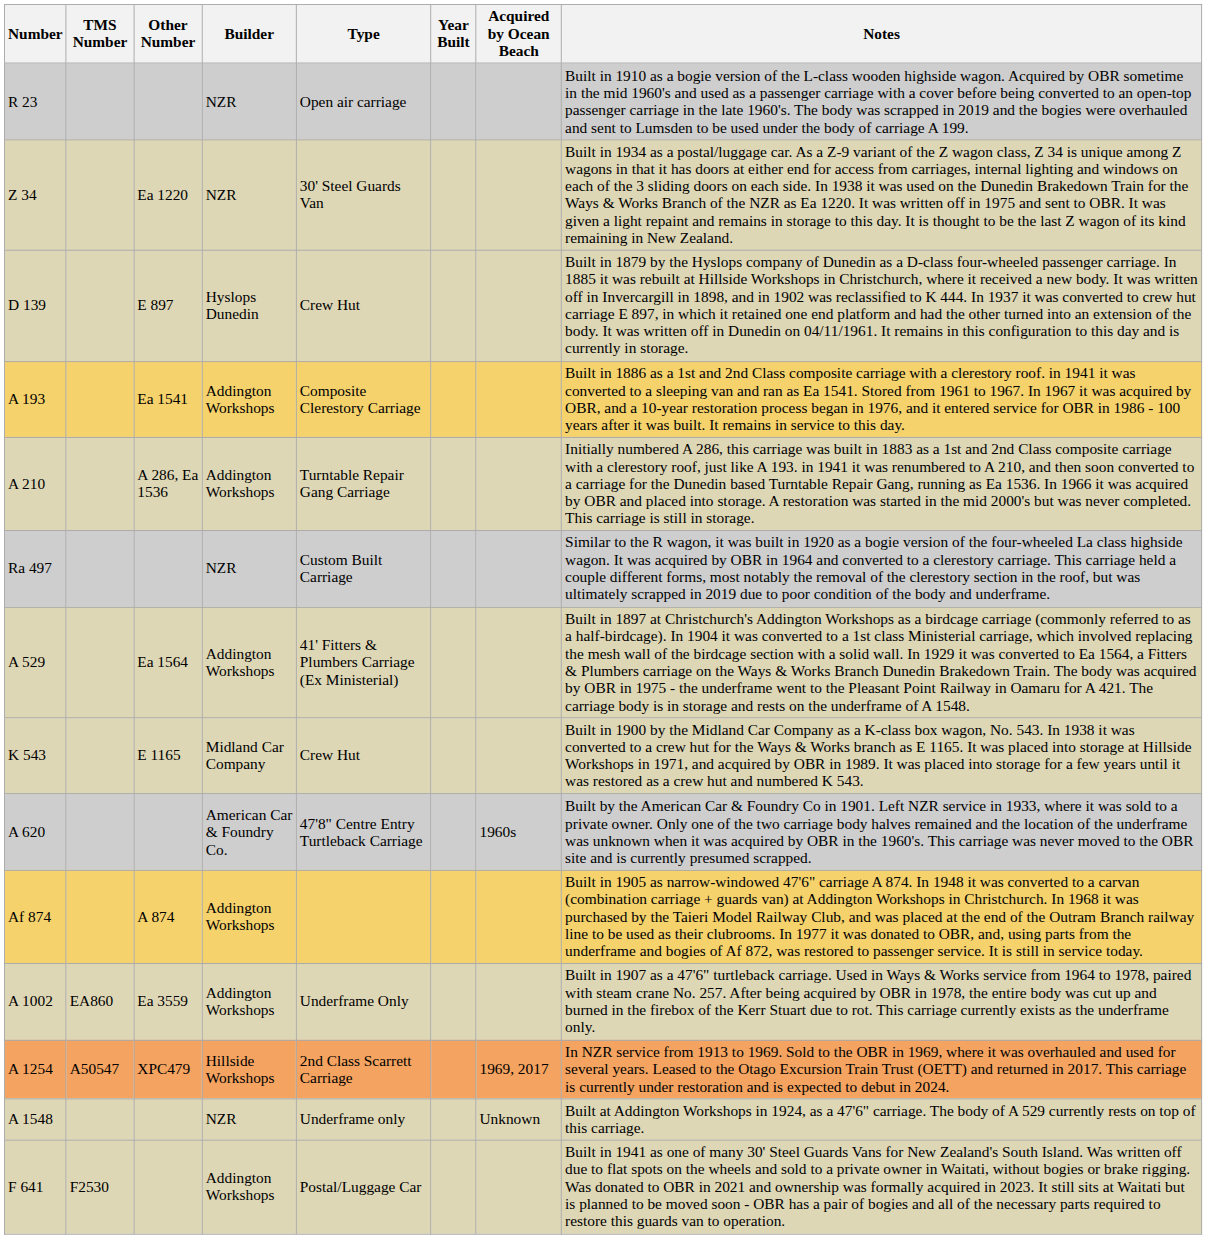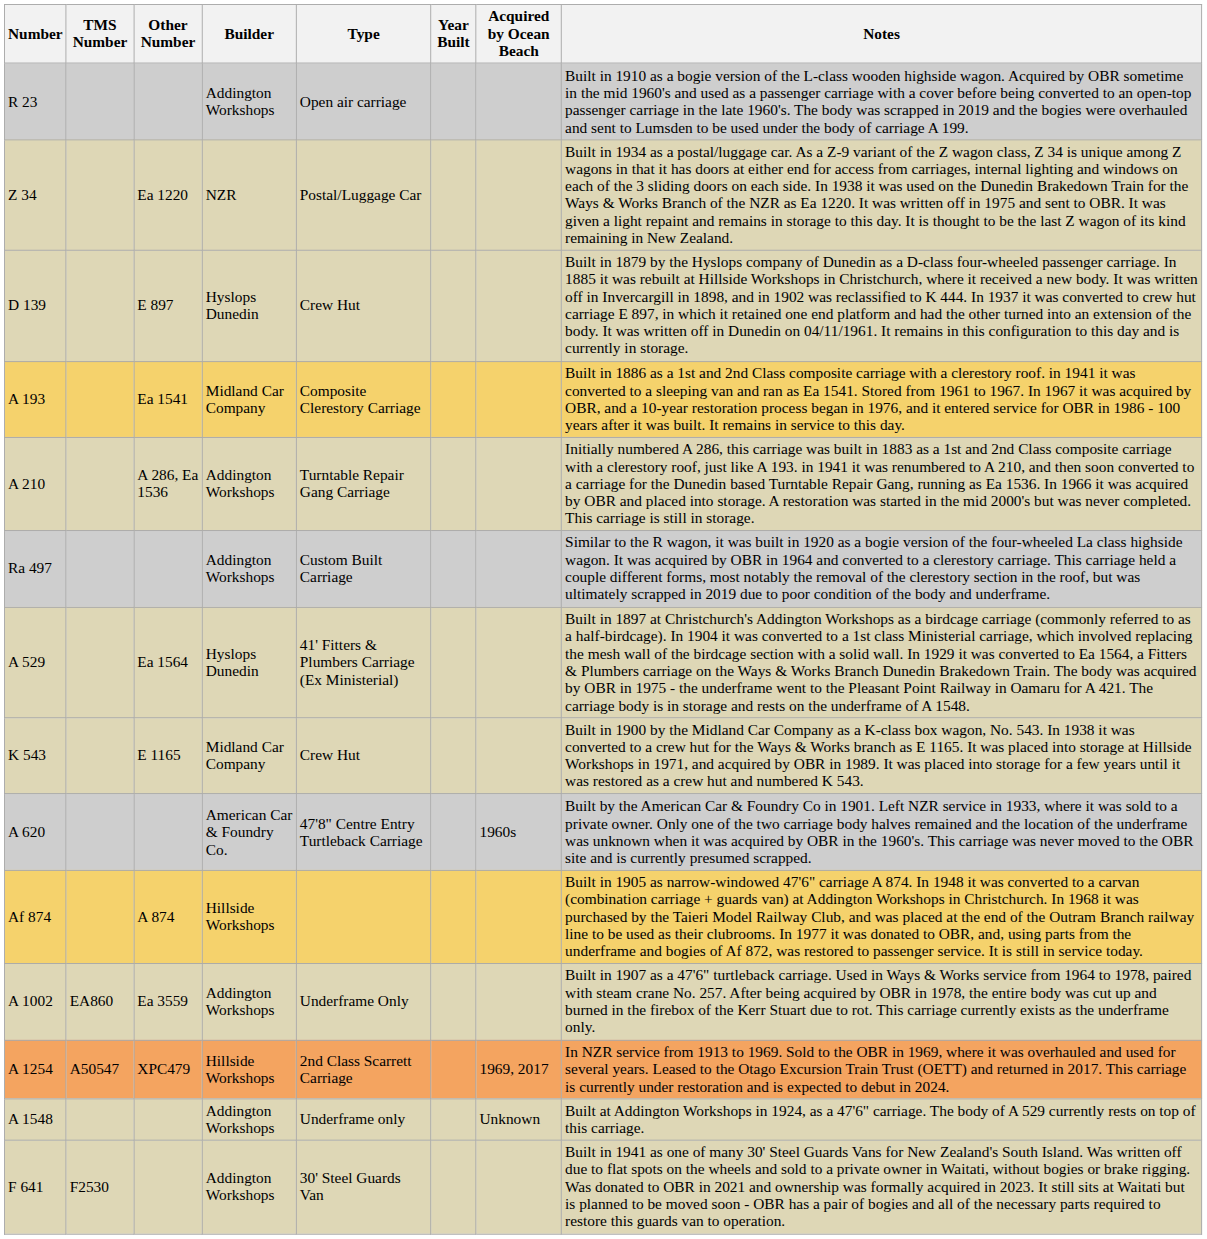R 23 | Builder: NZR -> Addington Workshops
Z 34 | Type: 30' Steel Guards Van -> Postal/Luggage Car
A 193 | Builder: Addington Workshops -> Midland Car Company
Ra 497 | Builder: NZR -> Addington Workshops
A 529 | Builder: Addington Workshops -> Hyslops Dunedin
Af 874 | Builder: Addington Workshops -> Hillside Workshops
A 1548 | Builder: NZR -> Addington Workshops
F 641 | Type: Postal/Luggage Car -> 30' Steel Guards Van
